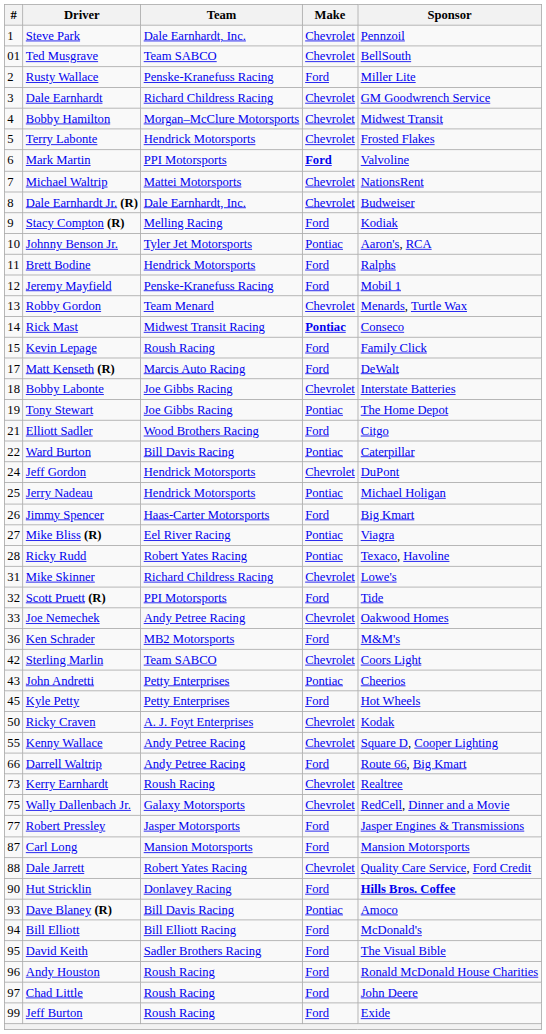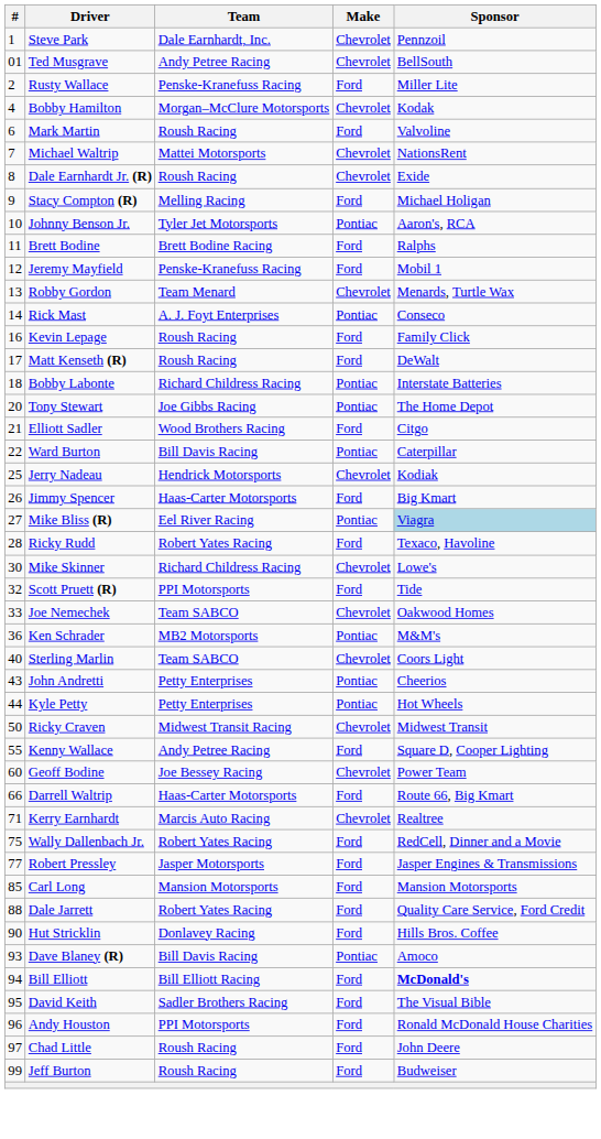Ted Musgrave | Team: Team SABCO -> Andy Petree Racing
- row: 3 | Dale Earnhardt | Richard Childress Racing | Chevrolet | GM Goodwrench Service
Bobby Hamilton | Sponsor: Midwest Transit -> Kodak
- row: 5 | Terry Labonte | Hendrick Motorsports | Chevrolet | Frosted Flakes
Mark Martin | Team: PPI Motorsports -> Roush Racing
Mark Martin | Make: bold -> normal
Dale Earnhardt Jr. (R) | Team: Dale Earnhardt, Inc. -> Roush Racing
Dale Earnhardt Jr. (R) | Sponsor: Budweiser -> Exide
Stacy Compton (R) | Sponsor: Kodiak -> Michael Holigan
Brett Bodine | Team: Hendrick Motorsports -> Brett Bodine Racing
Rick Mast | Team: Midwest Transit Racing -> A. J. Foyt Enterprises
Rick Mast | Make: bold -> normal
Kevin Lepage | #: 15 -> 16
Matt Kenseth (R) | Team: Marcis Auto Racing -> Roush Racing
Bobby Labonte | Team: Joe Gibbs Racing -> Richard Childress Racing
Bobby Labonte | Make: Chevrolet -> Pontiac
Tony Stewart | #: 19 -> 20
- row: 24 | Jeff Gordon | Hendrick Motorsports | Chevrolet | DuPont
Jerry Nadeau | Make: Pontiac -> Chevrolet
Jerry Nadeau | Sponsor: Michael Holigan -> Kodiak
Mike Bliss (R) | Sponsor: no background -> lightblue background
Ricky Rudd | Make: Pontiac -> Ford
Mike Skinner | #: 31 -> 30
Joe Nemechek | Team: Andy Petree Racing -> Team SABCO
Ken Schrader | Make: Ford -> Pontiac
Sterling Marlin | #: 42 -> 40
Kyle Petty | #: 45 -> 44
Kyle Petty | Make: Ford -> Pontiac
Ricky Craven | Team: A. J. Foyt Enterprises -> Midwest Transit Racing
Ricky Craven | Sponsor: Kodak -> Midwest Transit
Kenny Wallace | Make: Chevrolet -> Ford
+ row: 60 | Geoff Bodine | Joe Bessey Racing | Chevrolet | Power Team
Darrell Waltrip | Team: Andy Petree Racing -> Haas-Carter Motorsports
Kerry Earnhardt | #: 73 -> 71
Kerry Earnhardt | Team: Roush Racing -> Marcis Auto Racing
Wally Dallenbach Jr. | Team: Galaxy Motorsports -> Robert Yates Racing
Wally Dallenbach Jr. | Make: Chevrolet -> Ford
Carl Long | #: 87 -> 85
Dale Jarrett | Make: Chevrolet -> Ford
Hut Stricklin | Sponsor: bold -> normal
Bill Elliott | Sponsor: normal -> bold
Andy Houston | Team: Roush Racing -> PPI Motorsports
Jeff Burton | Sponsor: Exide -> Budweiser
